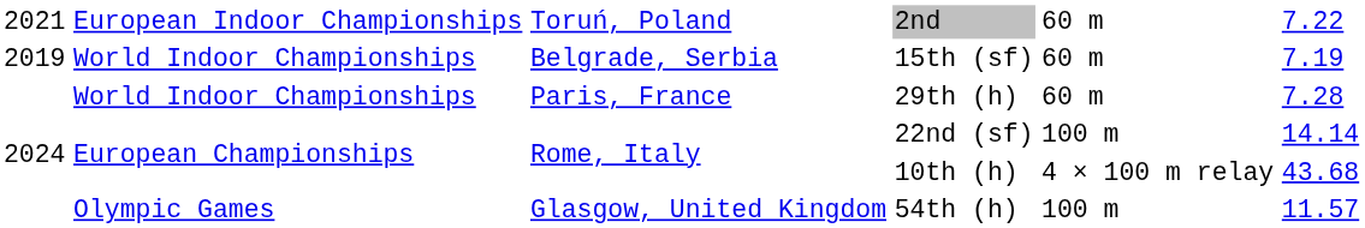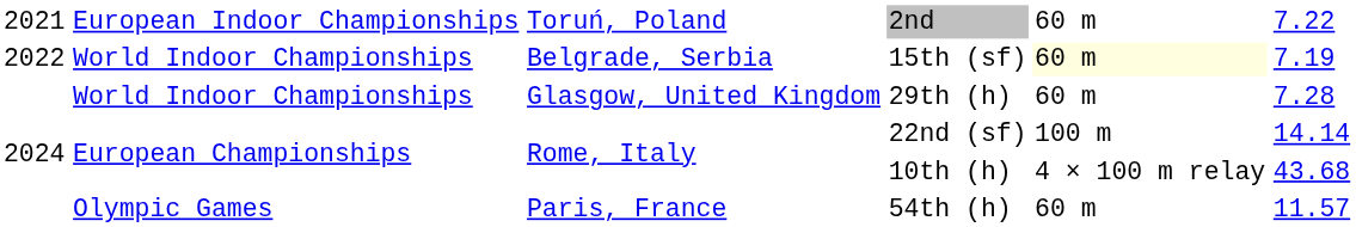15th (sf) | column 1: 2019 -> 2022
15th (sf) | column 5: no background -> lightyellow background
29th (h) | column 3: Paris, France -> Glasgow, United Kingdom
54th (h) | column 3: Glasgow, United Kingdom -> Paris, France
54th (h) | column 5: 100 m -> 60 m
